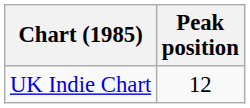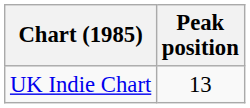UK Indie Chart | Peak position: 12 -> 13
